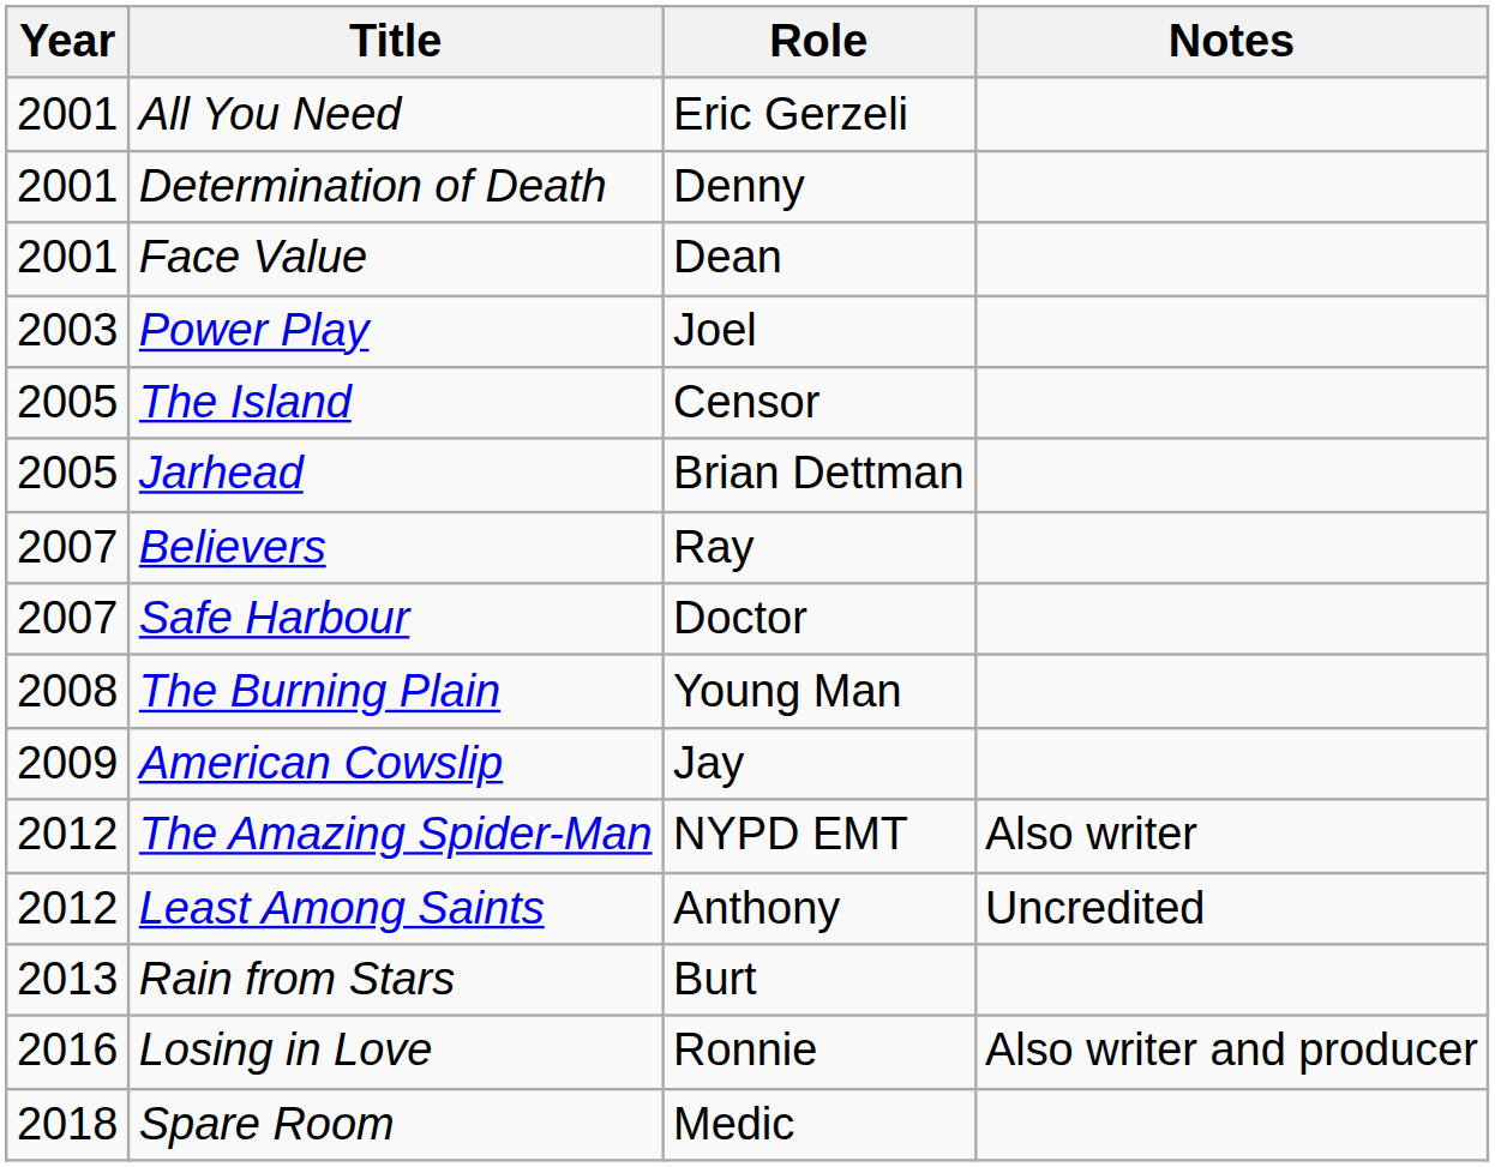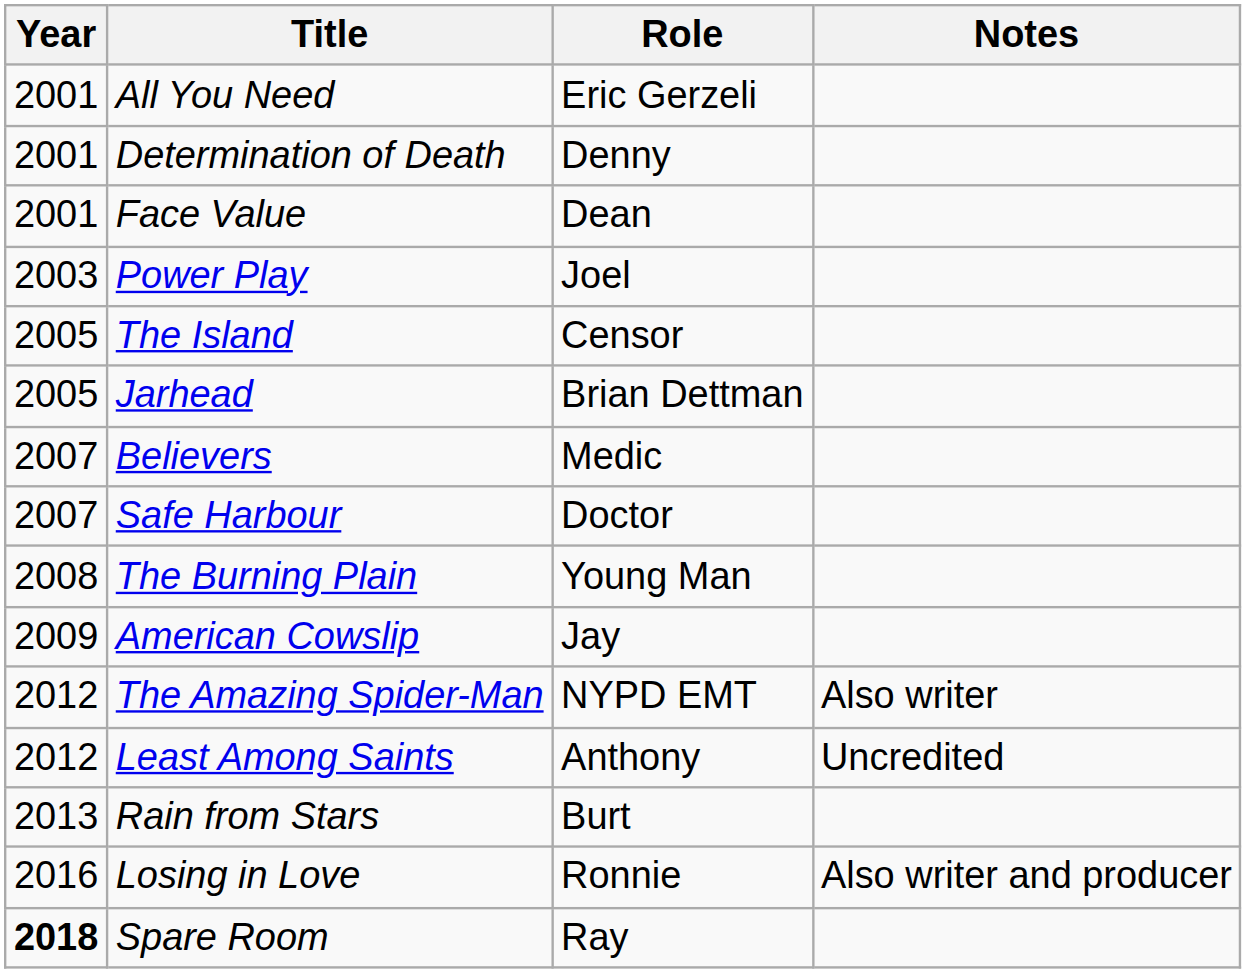Believers | Role: Ray -> Medic
Spare Room | Year: normal -> bold
Spare Room | Role: Medic -> Ray
